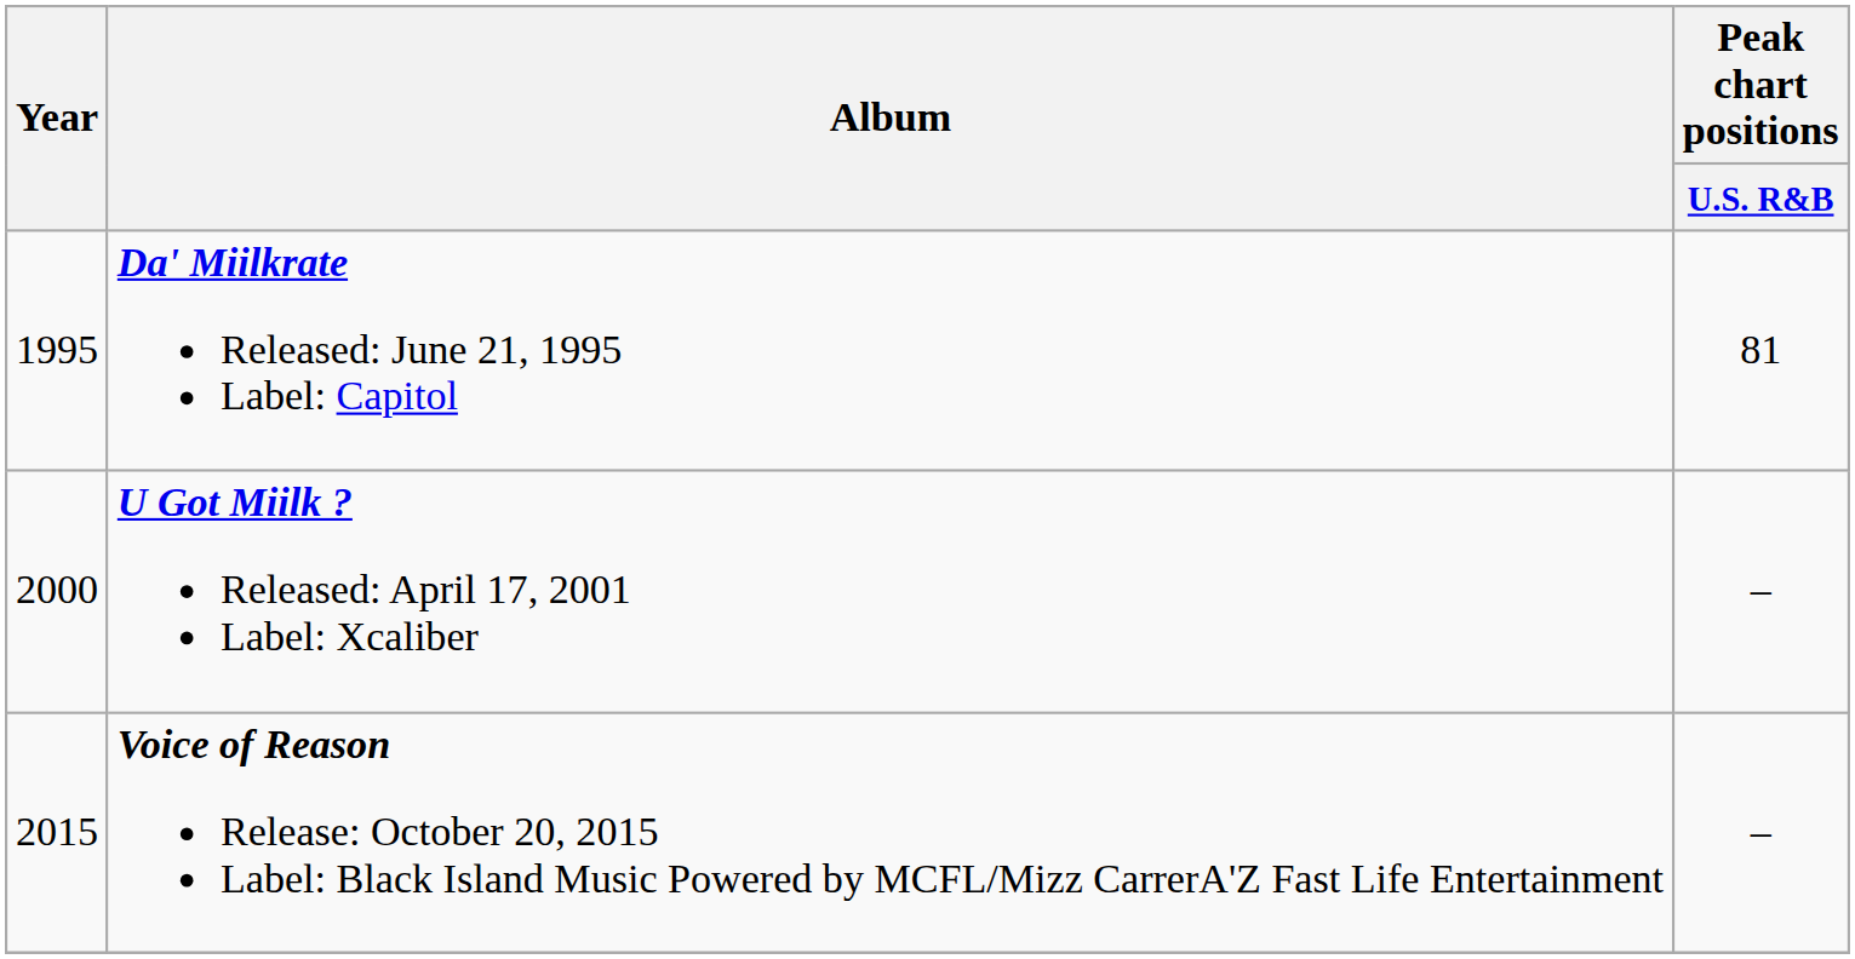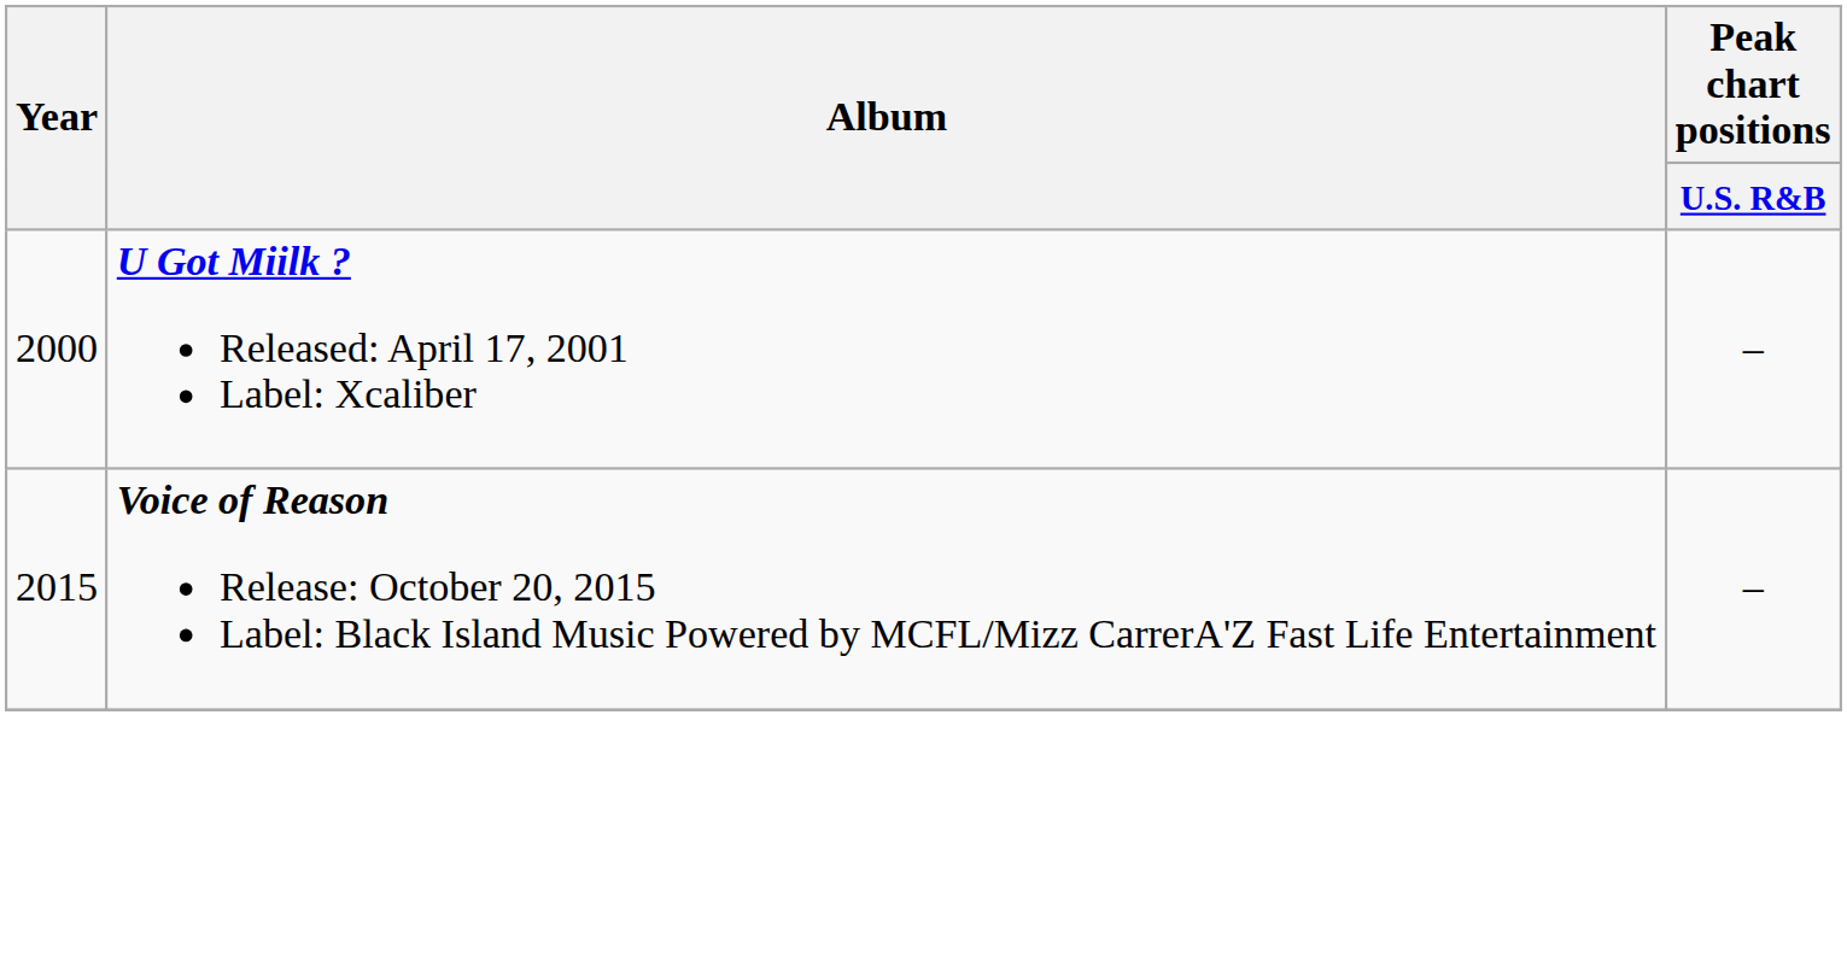- row: 1995 | Da' Miilkrate Released: June 21, 1995 Label: Capitol | 81
